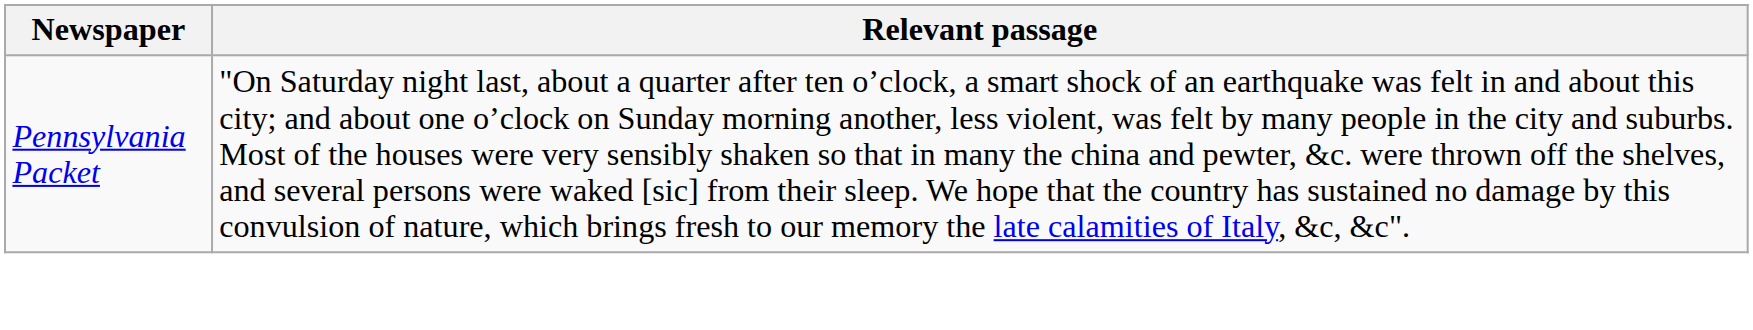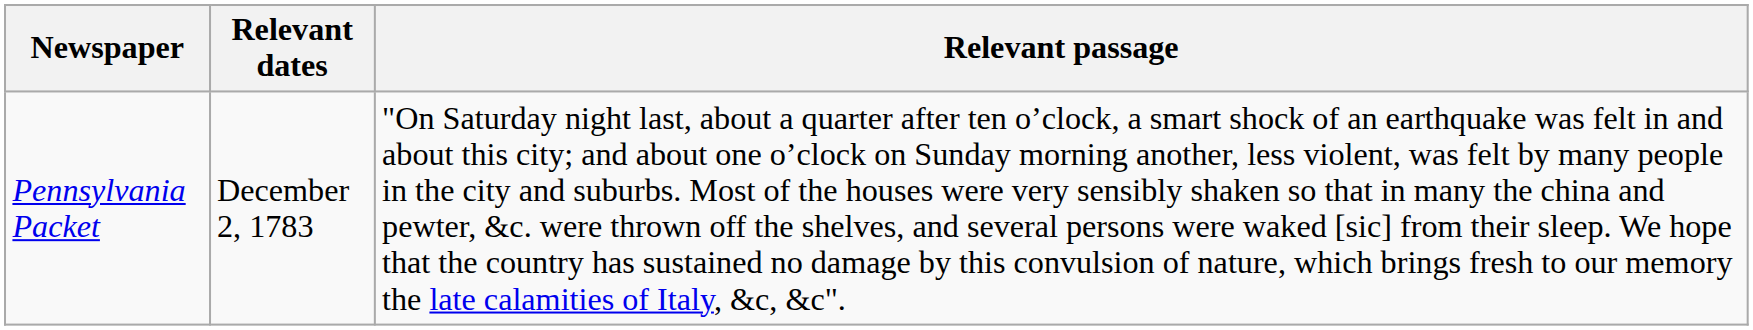+ column: Relevant dates | December 2, 1783
